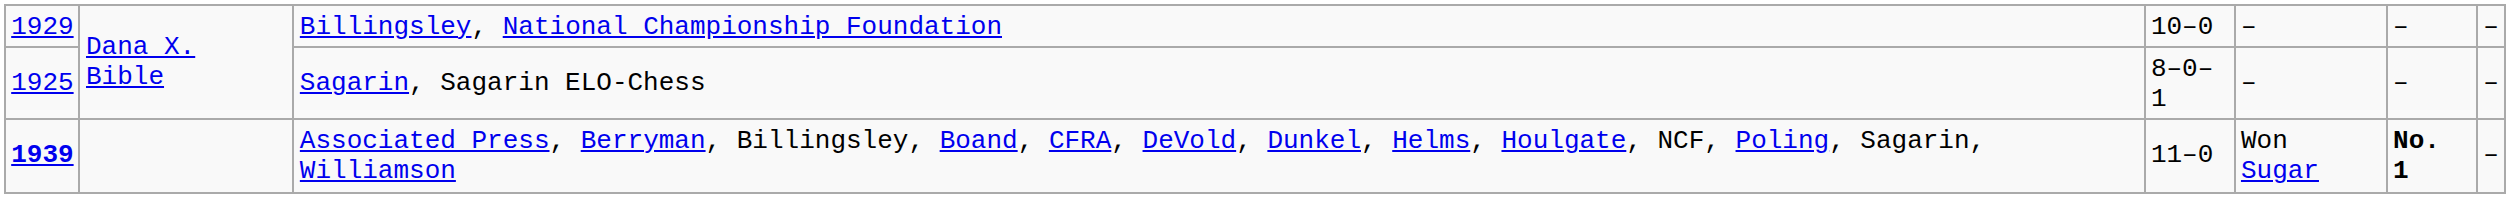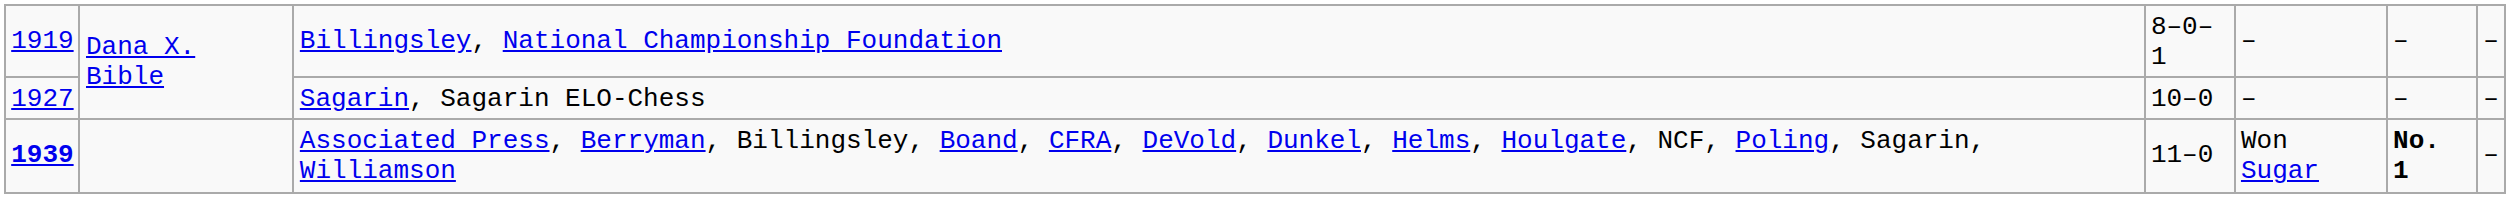Billingsley, National Championship Foundation | column 1: 1929 -> 1919
Billingsley, National Championship Foundation | column 4: 10–0 -> 8–0–1
Sagarin, Sagarin ELO-Chess | column 1: 1925 -> 1927
Sagarin, Sagarin ELO-Chess | column 4: 8–0–1 -> 10–0
